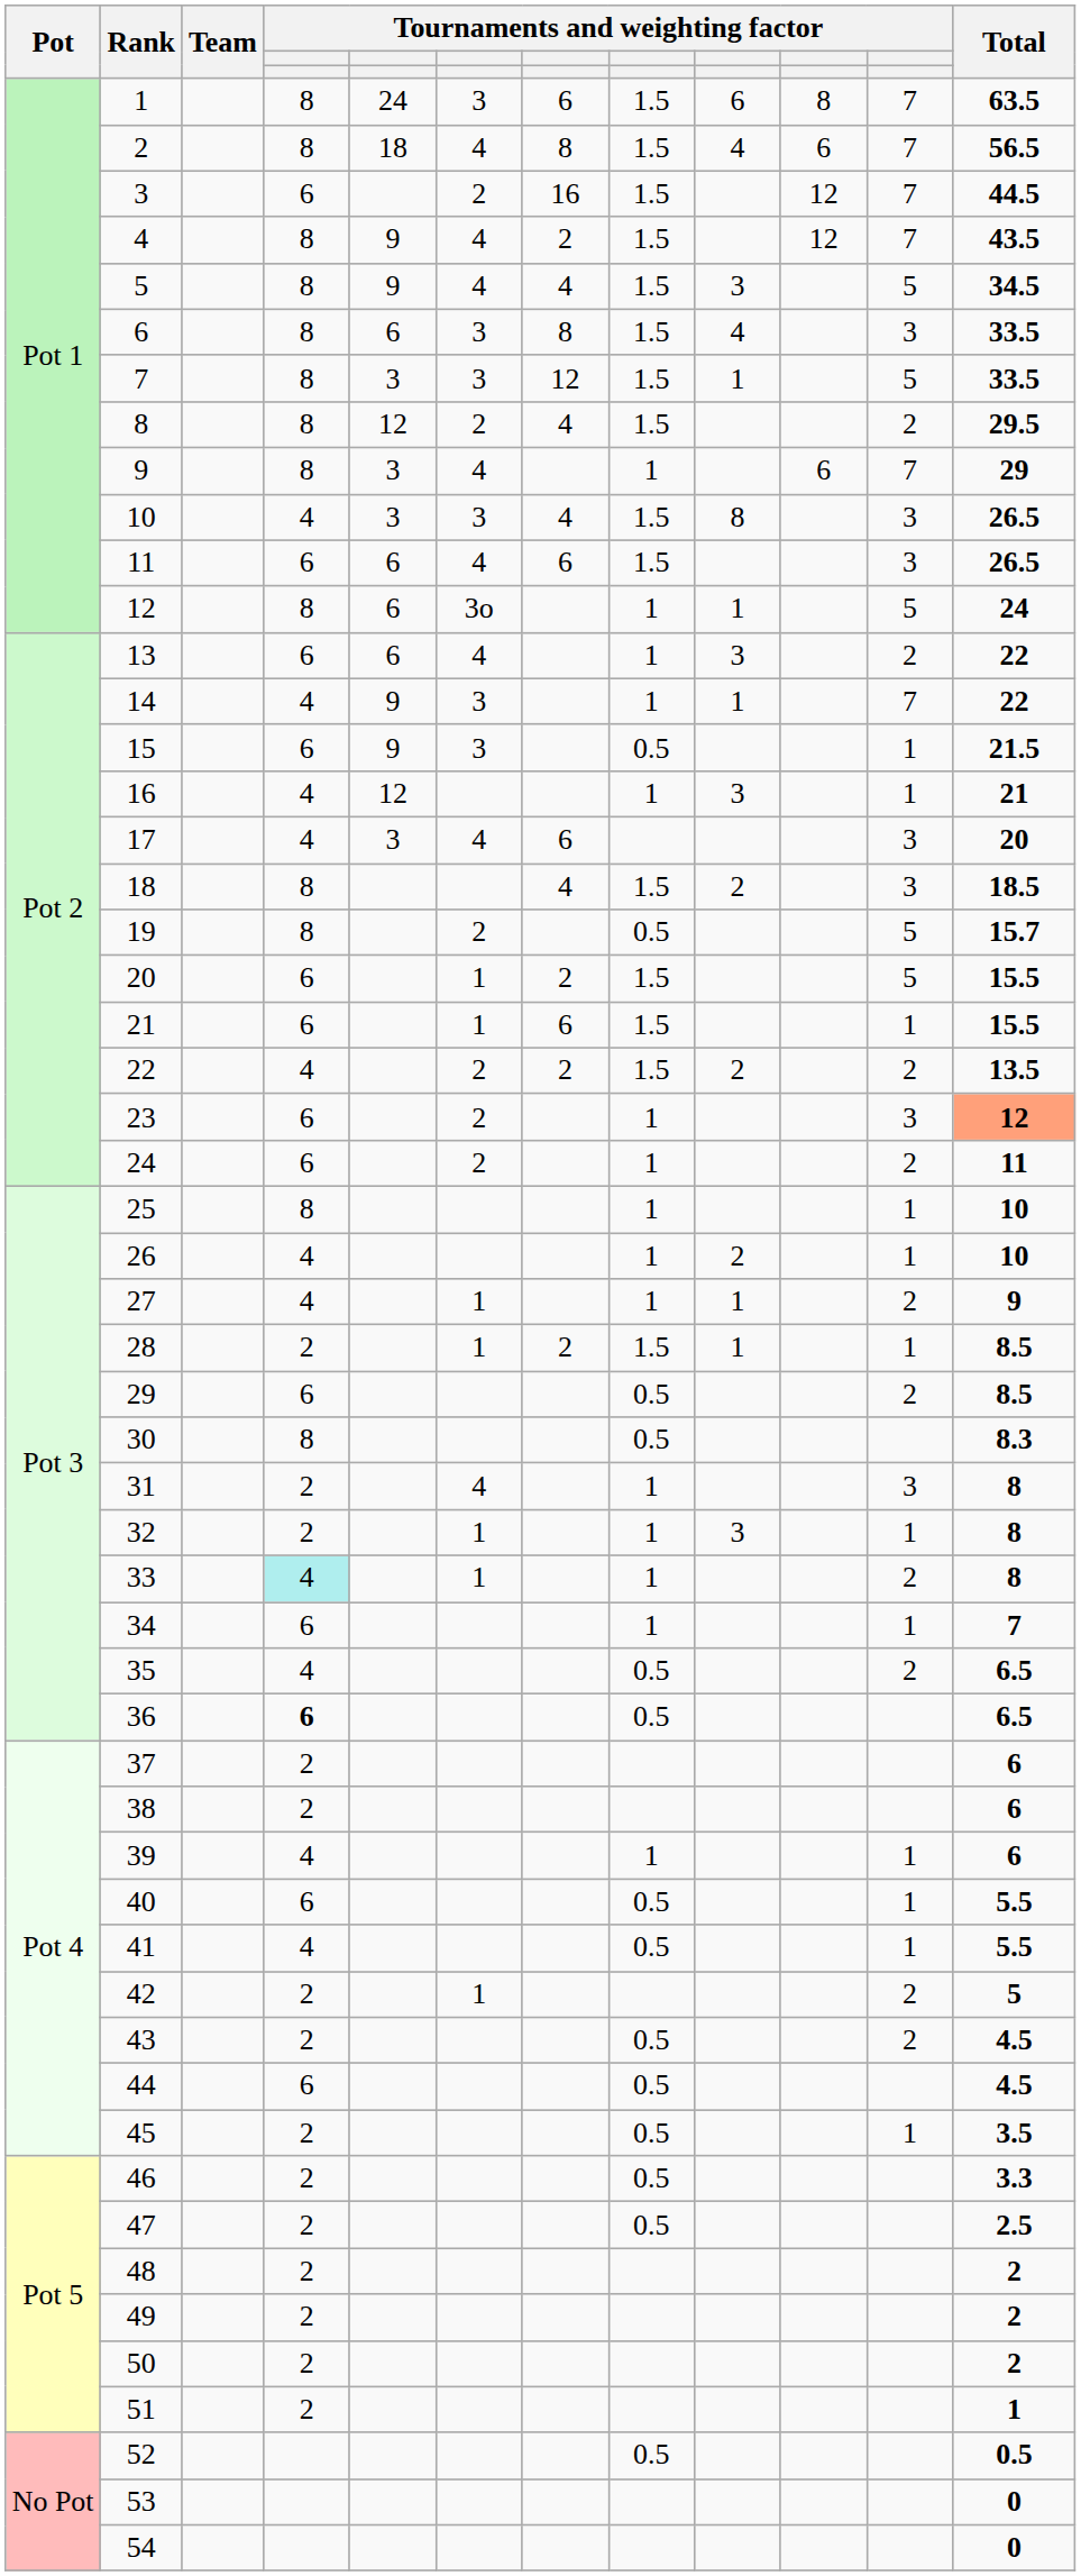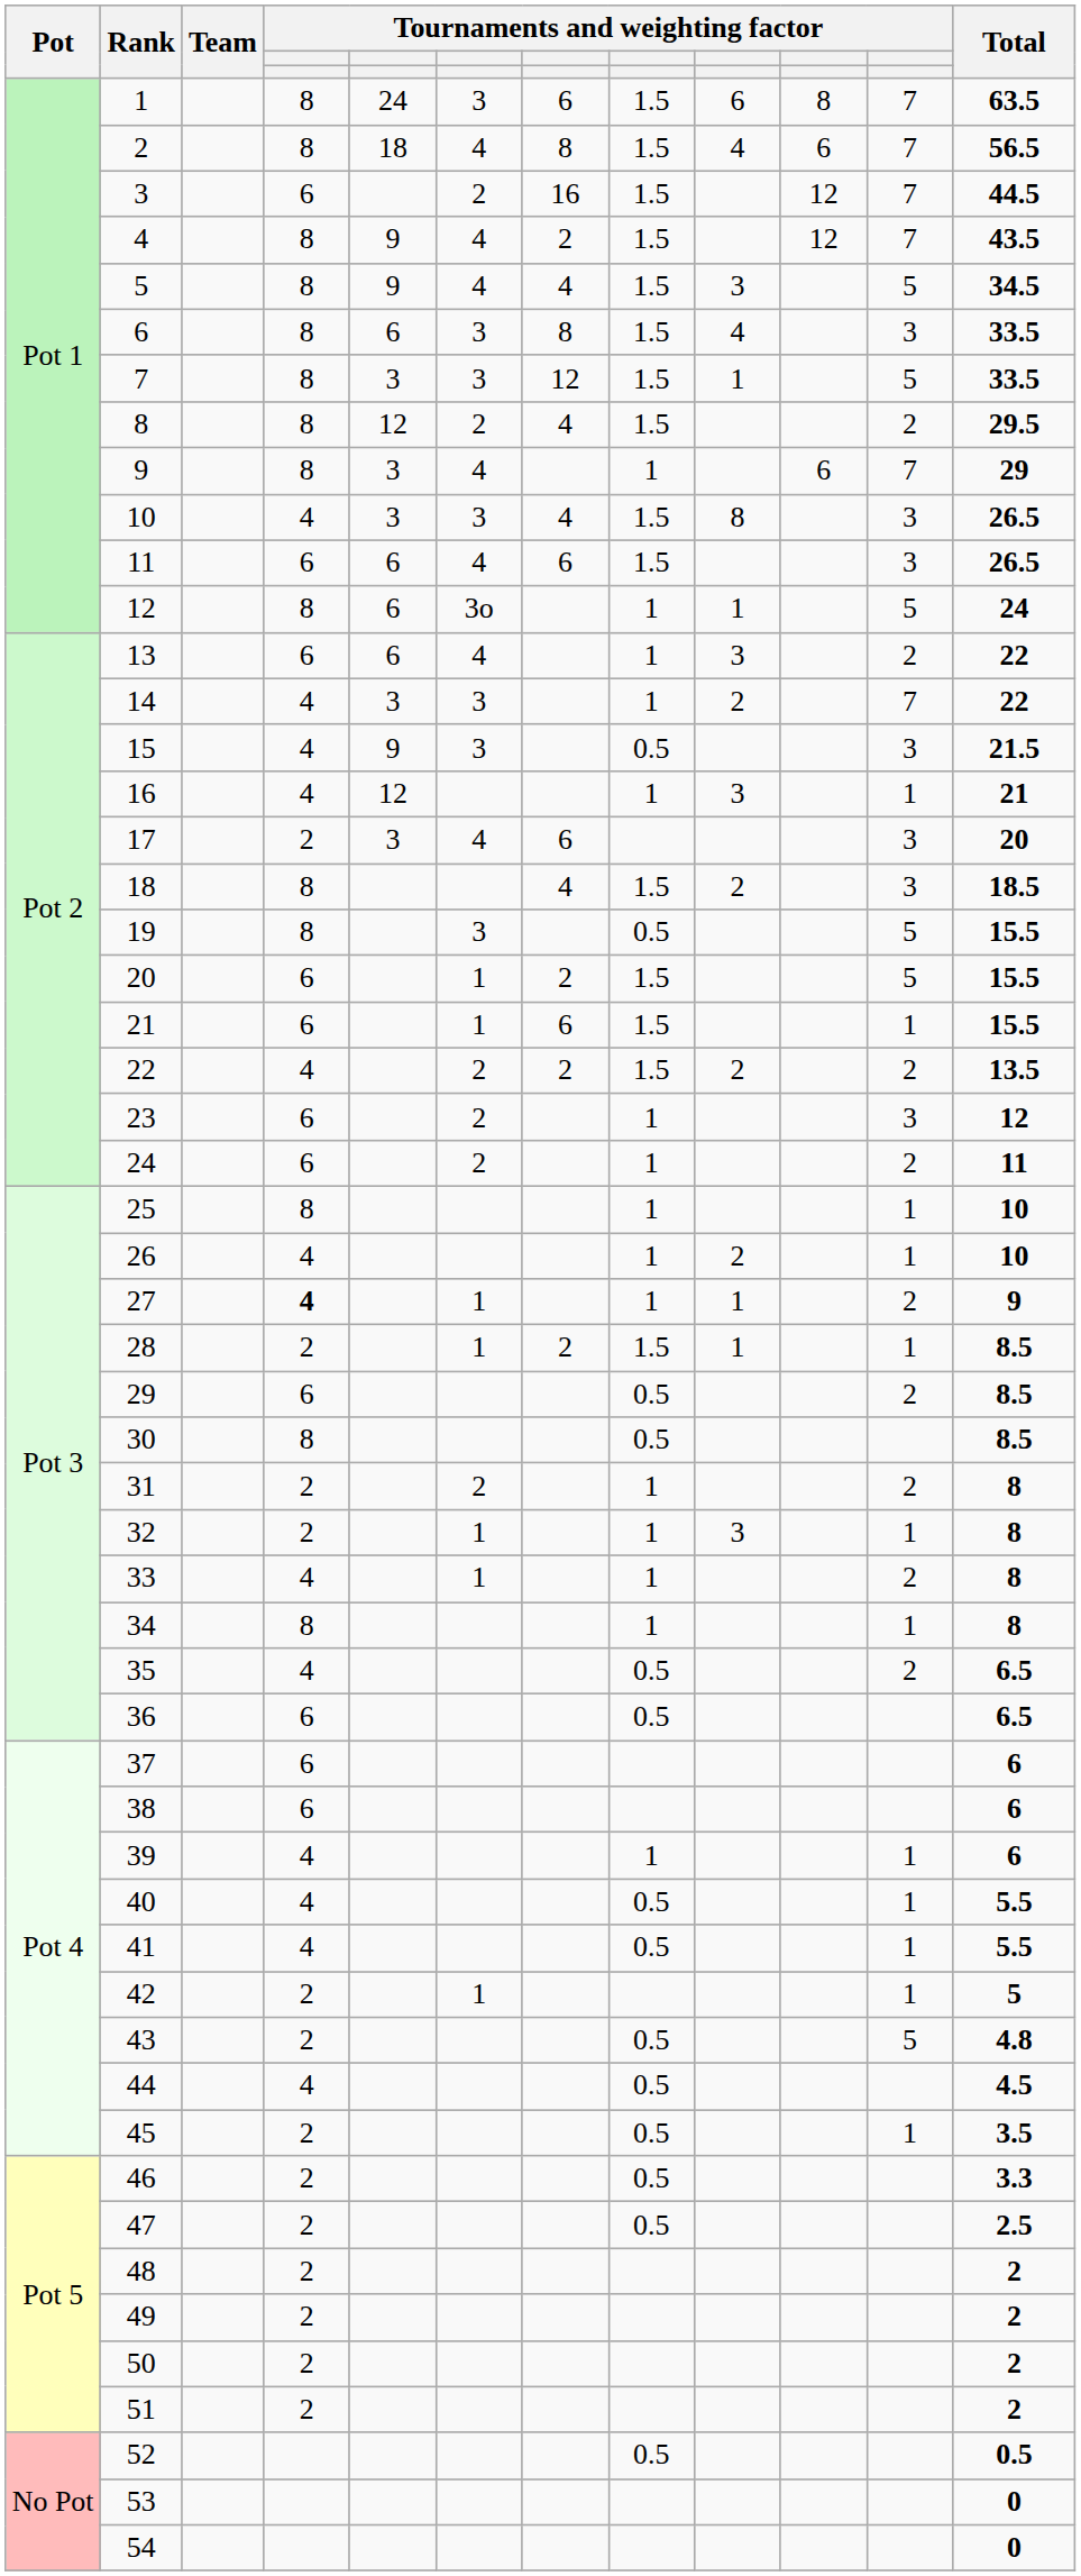14 | column 5: 9 -> 3
14 | column 9: 1 -> 2
15 | column 4: 6 -> 4
15 | column 11: 1 -> 3
17 | column 4: 4 -> 2
19 | column 6: 2 -> 3
19 | Total: 15.7 -> 15.5
23 | Total: lightsalmon background -> no background
27 | column 4: normal -> bold
30 | Total: 8.3 -> 8.5
31 | column 6: 4 -> 2
31 | column 11: 3 -> 2
33 | column 4: paleturquoise background -> no background
34 | column 4: 6 -> 8
34 | Total: 7 -> 8
36 | column 4: bold -> normal
37 | column 4: 2 -> 6
38 | column 4: 2 -> 6
40 | column 4: 6 -> 4
42 | column 11: 2 -> 1
43 | column 11: 2 -> 5
43 | Total: 4.5 -> 4.8
44 | column 4: 6 -> 4
51 | Total: 1 -> 2
